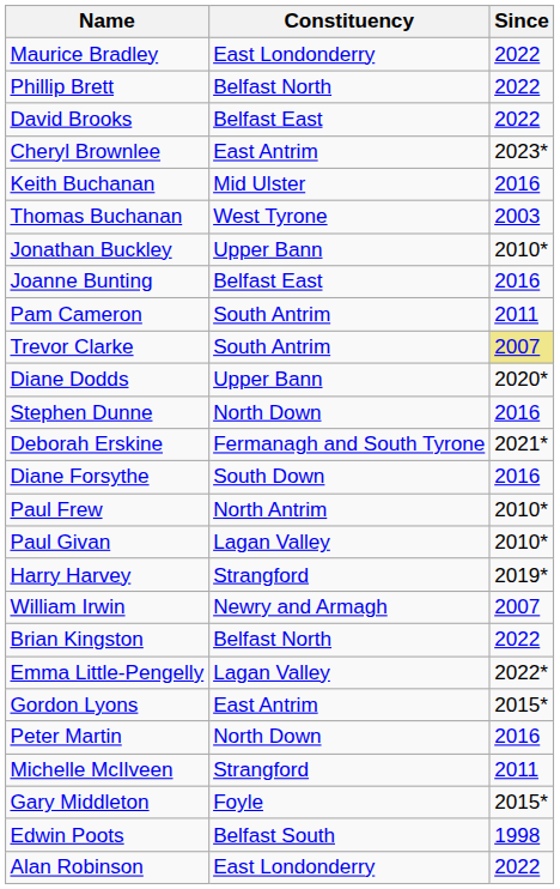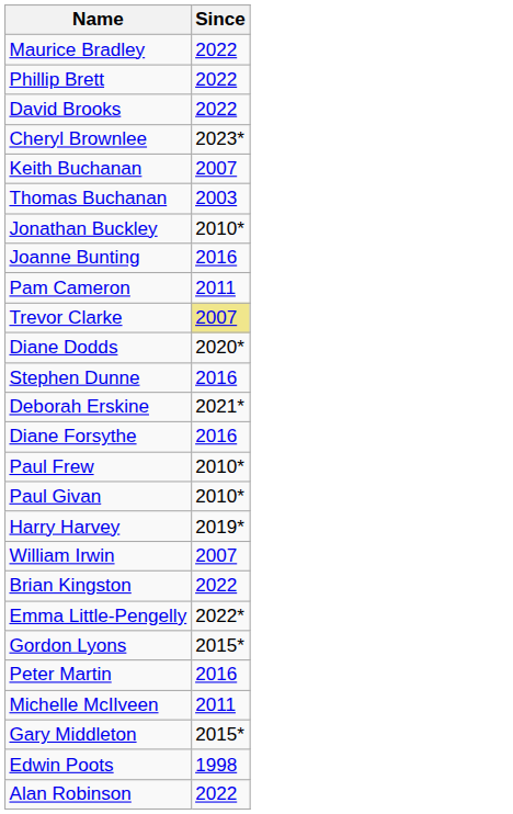- column: Constituency | East Londonderry | Belfast North | Belfast East | East Antrim | Mid Ulster | West Tyrone | Upper Bann | Belfast East | South Antrim | South Antrim | Upper Bann | North Down | Fermanagh and South Tyrone | South Down | North Antrim | Lagan Valley | Strangford | Newry and Armagh | Belfast North | Lagan Valley | East Antrim | North Down | Strangford | Foyle | Belfast South | East Londonderry
Keith Buchanan | Since: 2016 -> 2007
